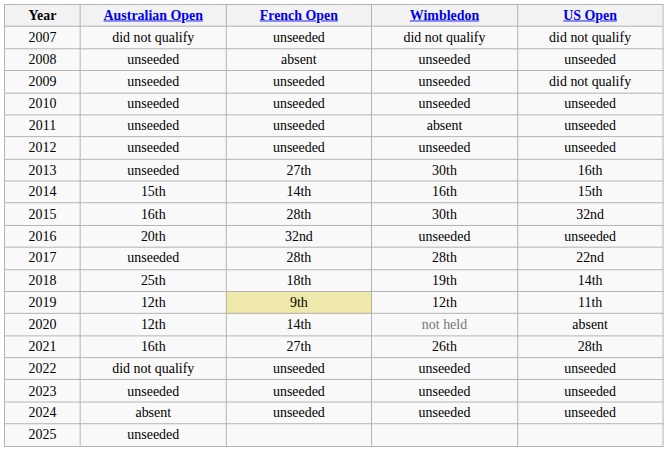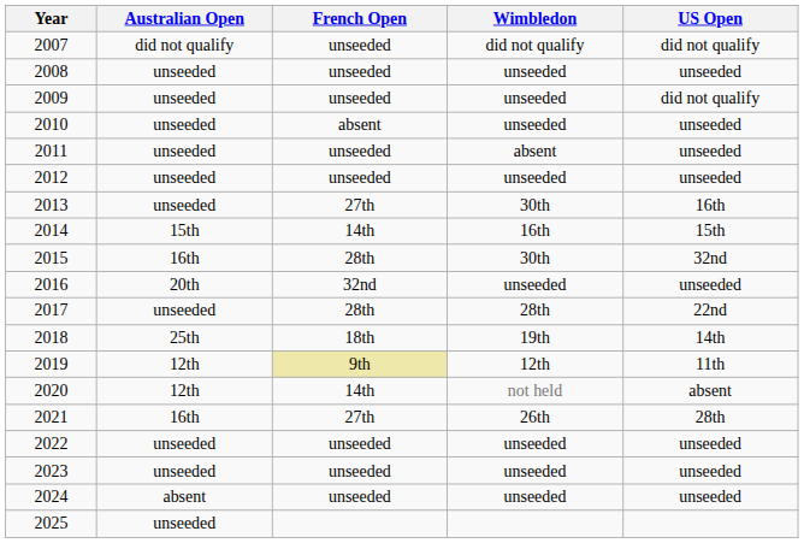2008 | French Open: absent -> unseeded
2010 | French Open: unseeded -> absent
2022 | Australian Open: did not qualify -> unseeded
